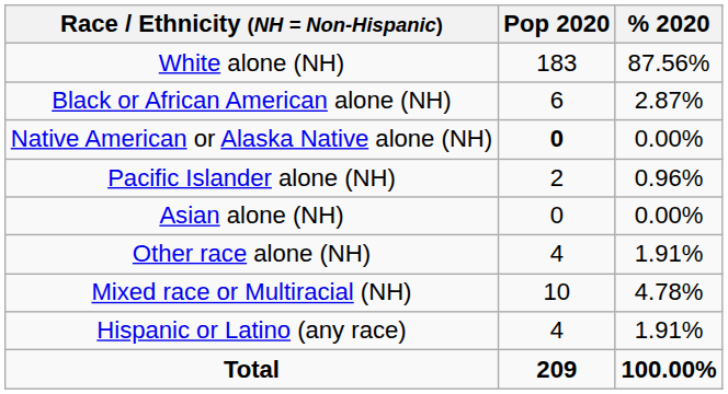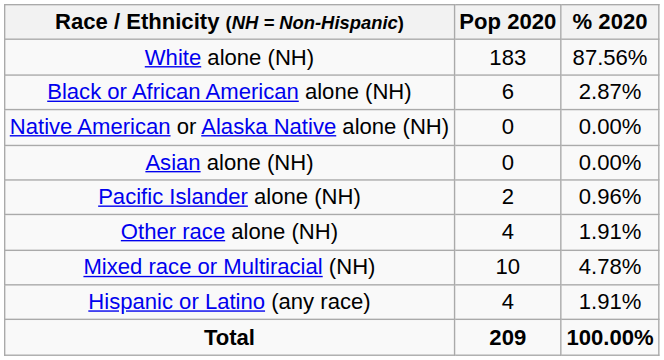Native American or Alaska Native alone (NH) | Pop 2020: bold -> normal
rows swapped: Asian alone (NH) <-> Pacific Islander alone (NH)
